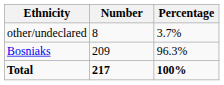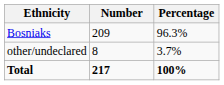rows swapped: Bosniaks <-> other/undeclared
